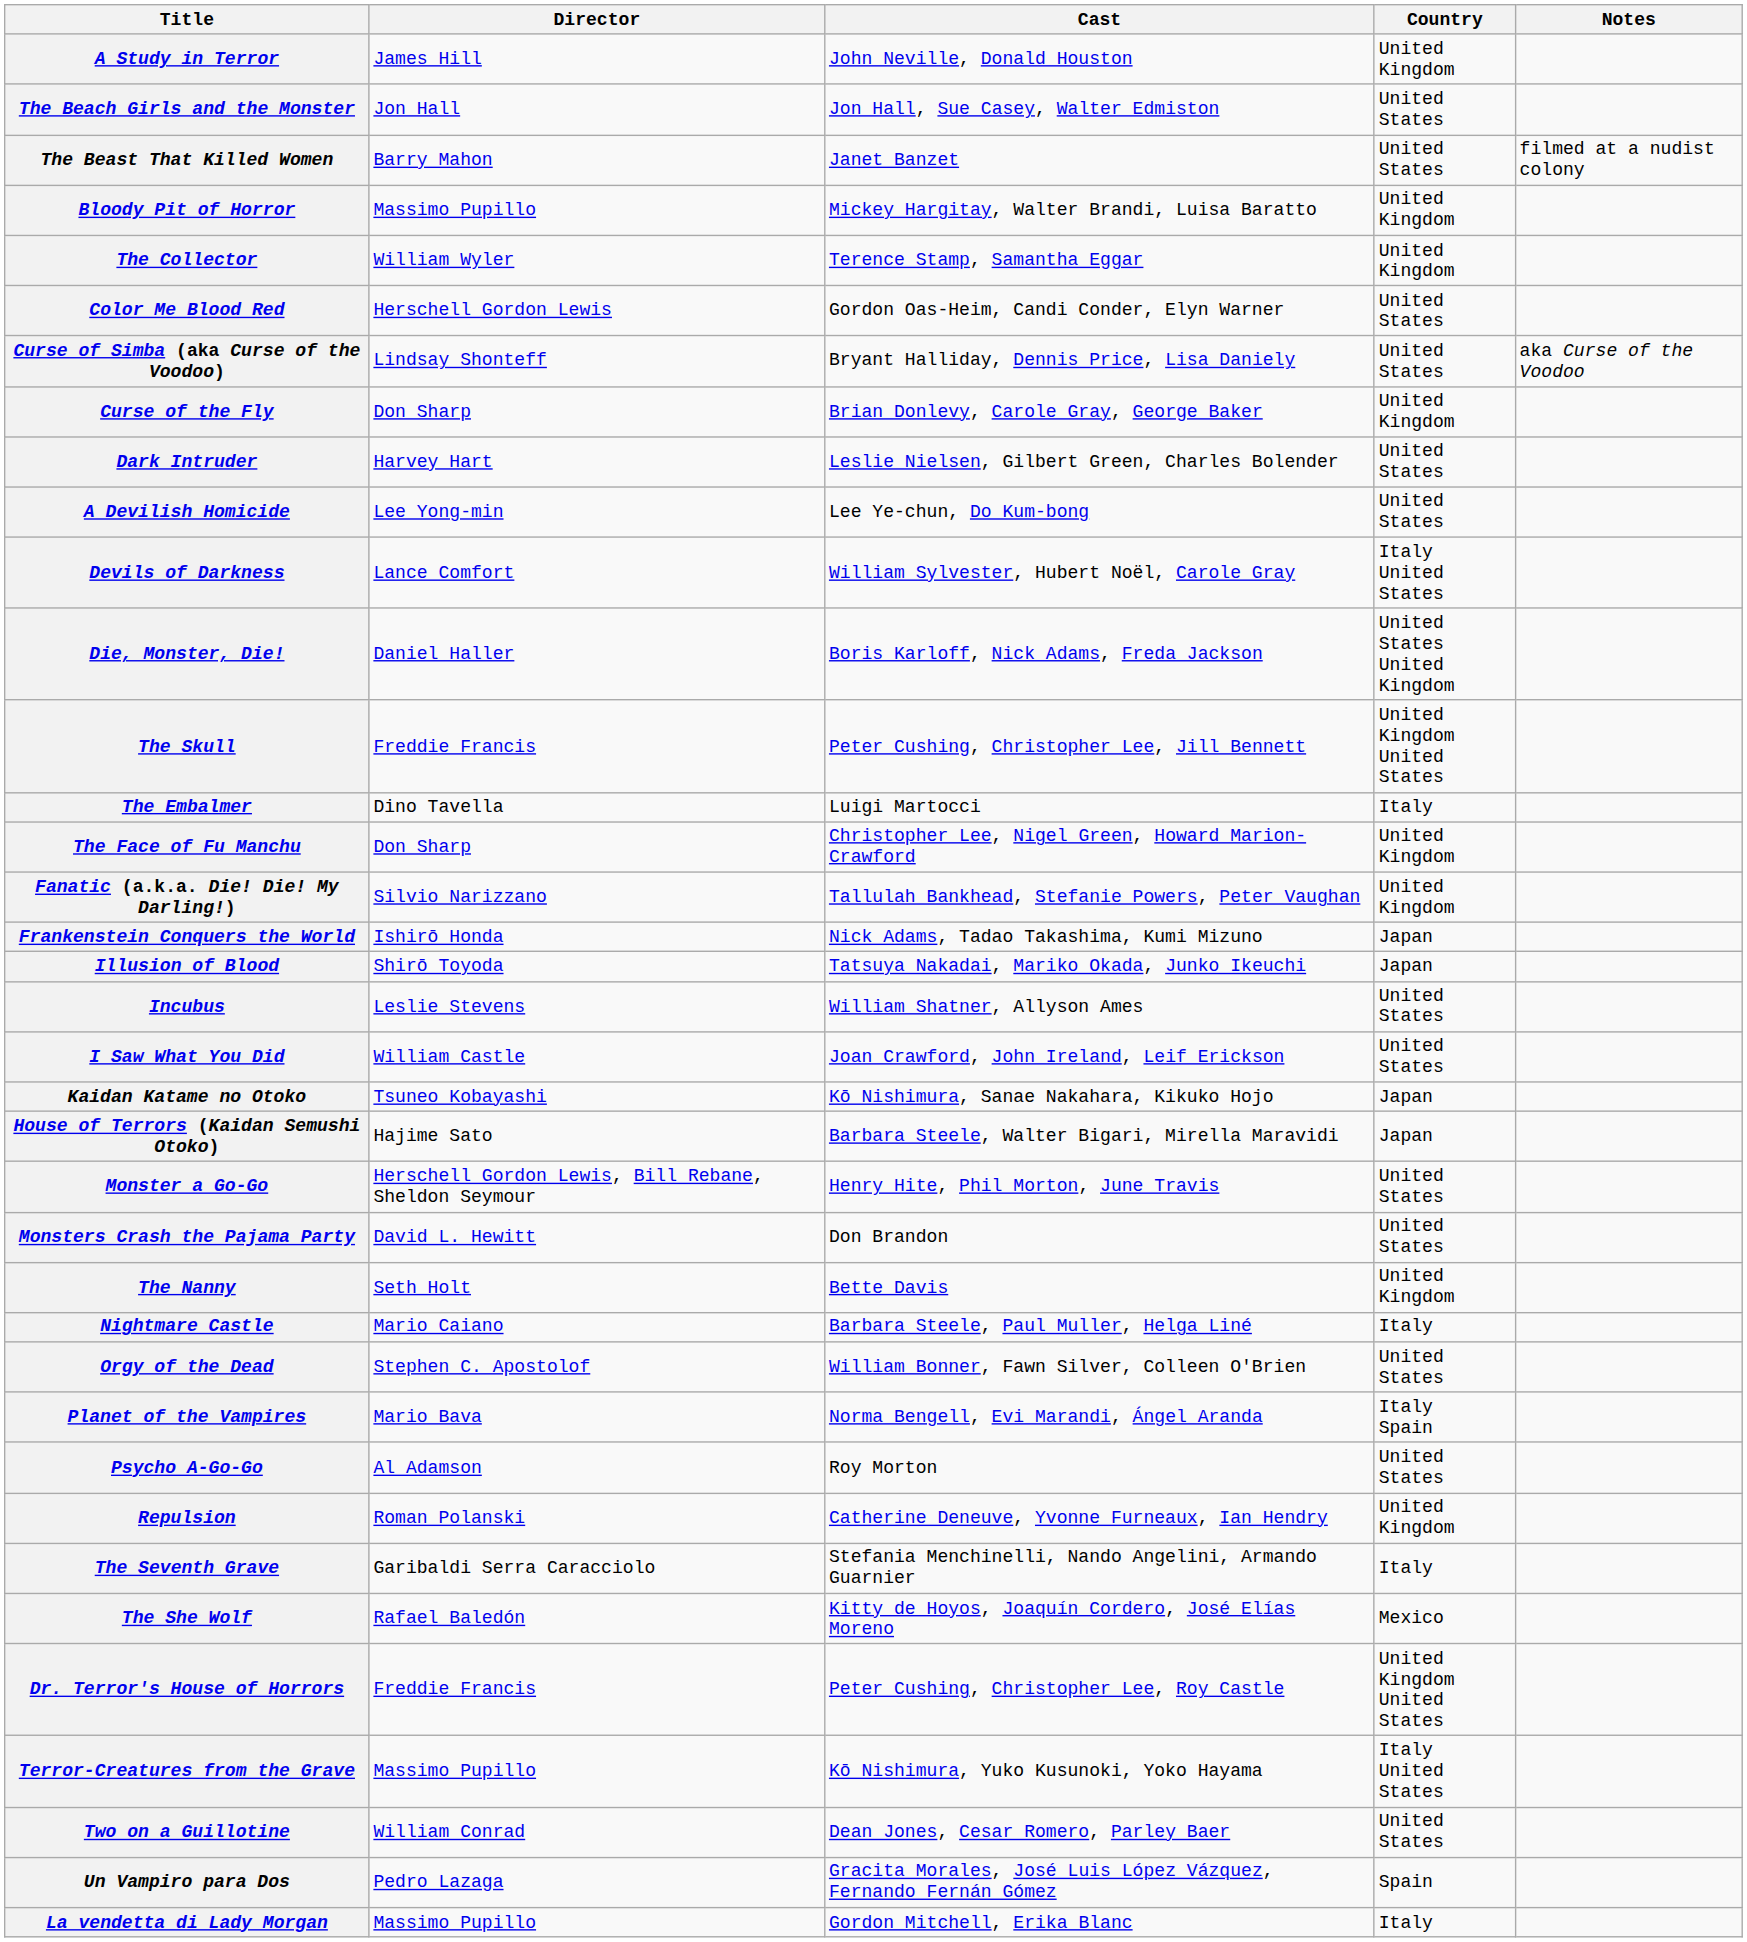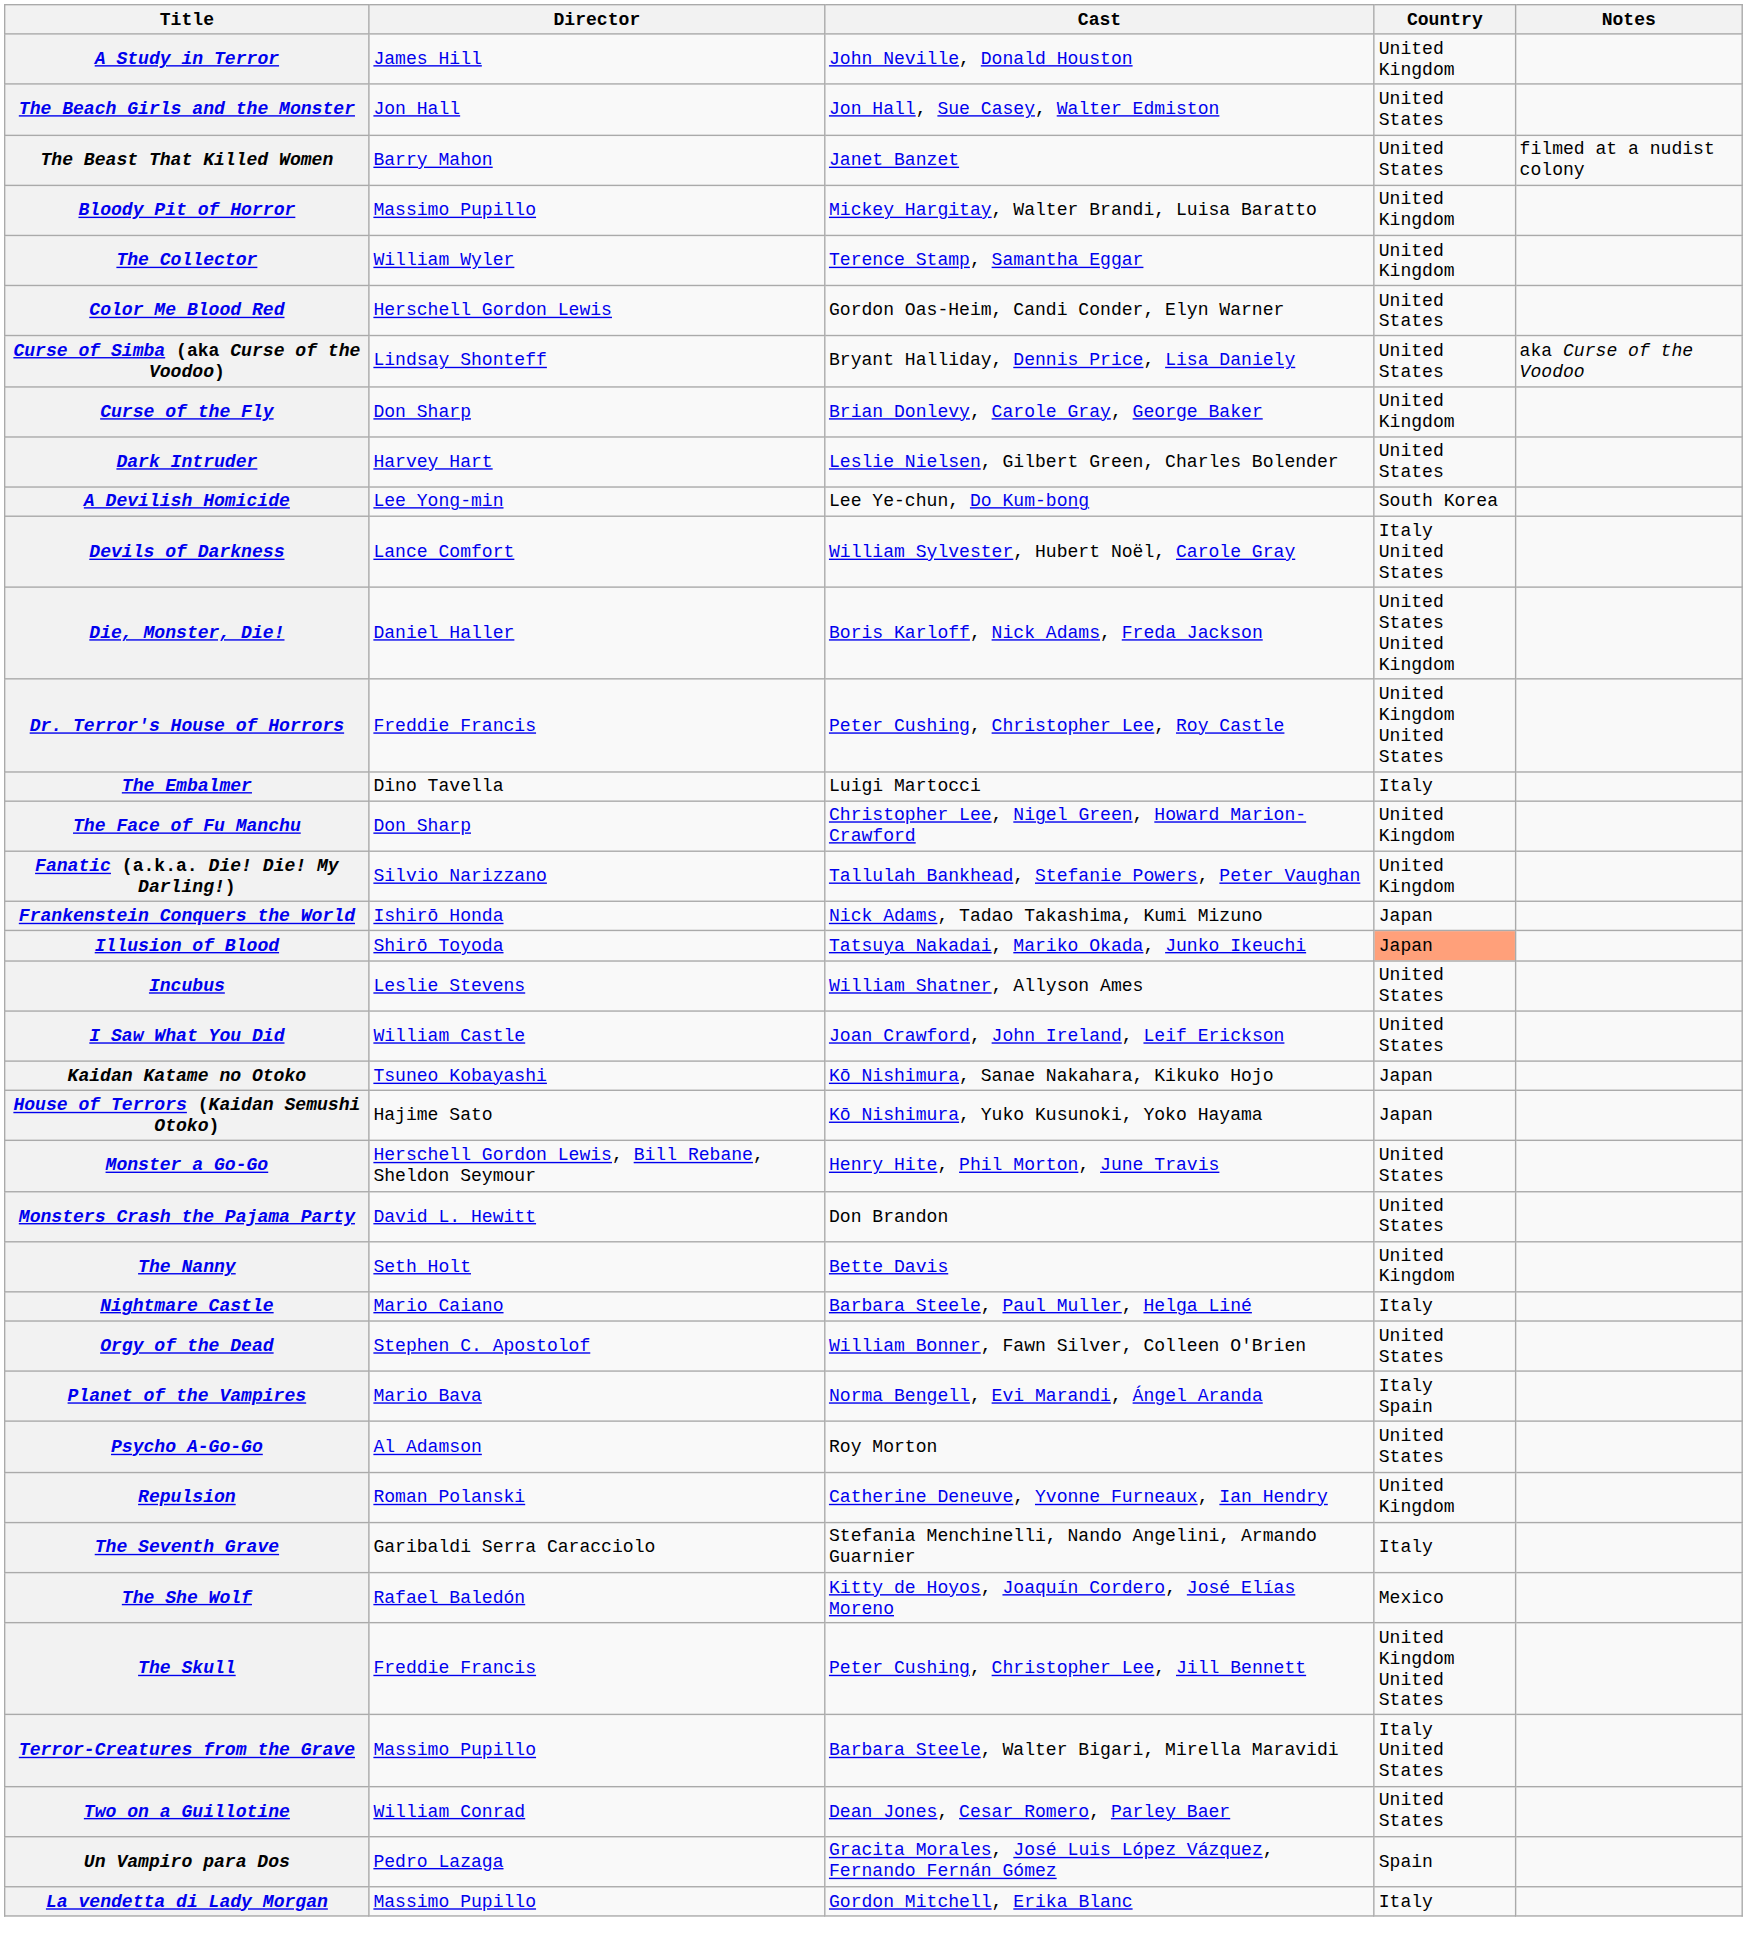A Devilish Homicide | Country: United States -> South Korea
rows swapped: Dr. Terror's House of Horrors <-> The Skull
Illusion of Blood | Country: no background -> lightsalmon background
House of Terrors (Kaidan Semushi Otoko) | Cast: Barbara Steele, Walter Bigari, Mirella Maravidi -> Kō Nishimura, Yuko Kusunoki, Yoko Hayama
Terror-Creatures from the Grave | Cast: Kō Nishimura, Yuko Kusunoki, Yoko Hayama -> Barbara Steele, Walter Bigari, Mirella Maravidi
